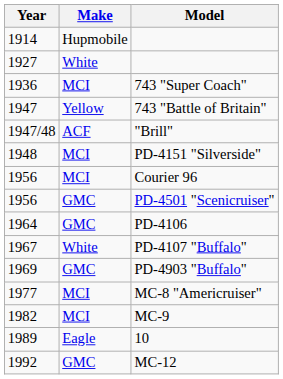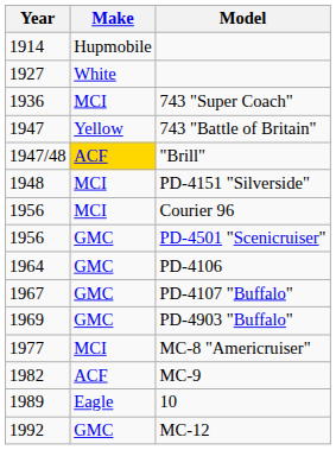"Brill" | Make: no background -> gold background
PD-4107 "Buffalo" | Make: White -> GMC
MC-9 | Make: MCI -> ACF
